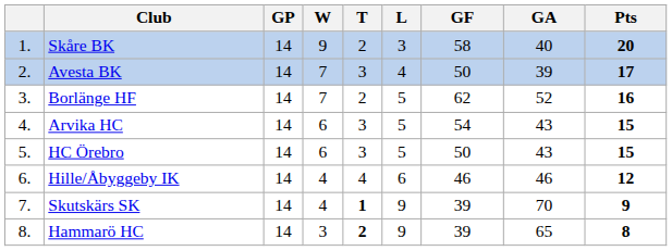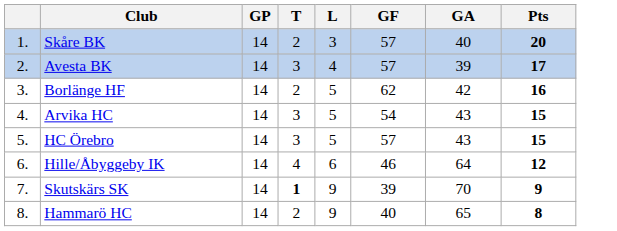- column: W | 9 | 7 | 7 | 6 | 6 | 4 | 4 | 3
Skåre BK | GF: 58 -> 57
Avesta BK | GF: 50 -> 57
Borlänge HF | GA: 52 -> 42
HC Örebro | GF: 50 -> 57
Hille/Åbyggeby IK | GA: 46 -> 64
Hammarö HC | T: bold -> normal
Hammarö HC | GF: 39 -> 40
